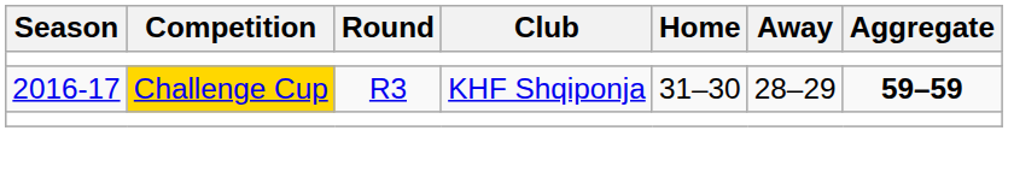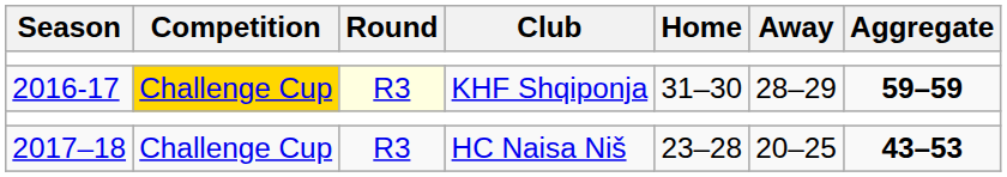2016-17 | Round: no background -> lightyellow background
+ row: 2017–18 | Challenge Cup | R3 | HC Naisa Niš | 23–28 | 20–25 | 43–53
